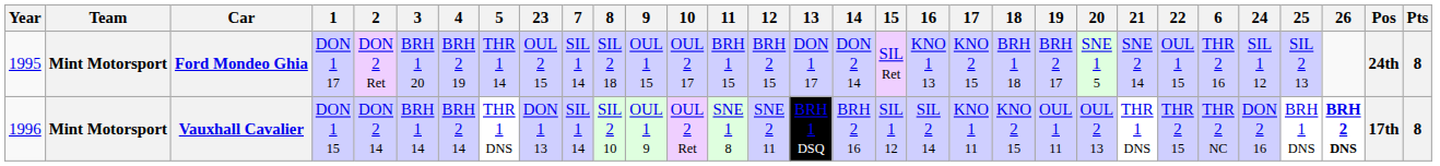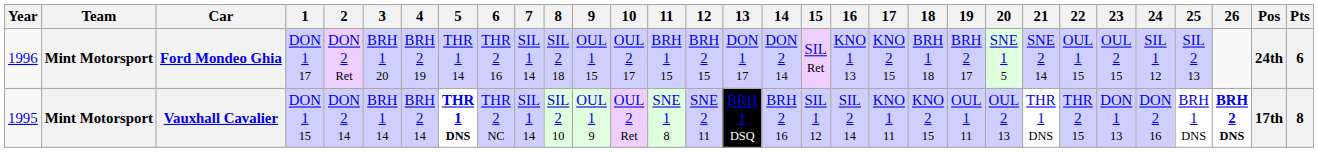columns swapped: 6 <-> 23
Ford Mondeo Ghia | Year: 1995 -> 1996
Ford Mondeo Ghia | Pts: 8 -> 6
Vauxhall Cavalier | Year: 1996 -> 1995
Vauxhall Cavalier | 5: normal -> bold
